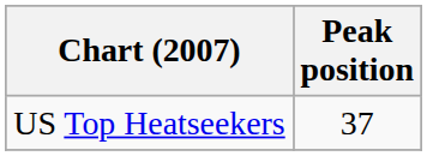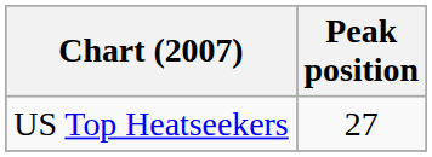US Top Heatseekers | Peak position: 37 -> 27
